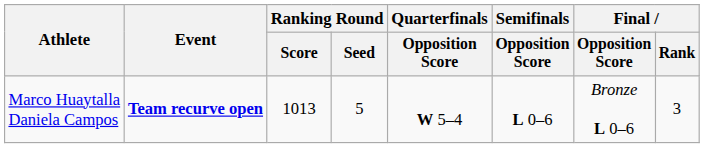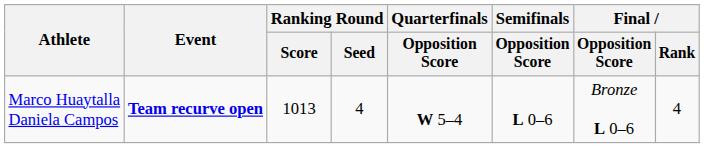Marco Huaytalla Daniela Campos | Ranking Round / Seed: 5 -> 4
Marco Huaytalla Daniela Campos | Final / Rank: 3 -> 4
